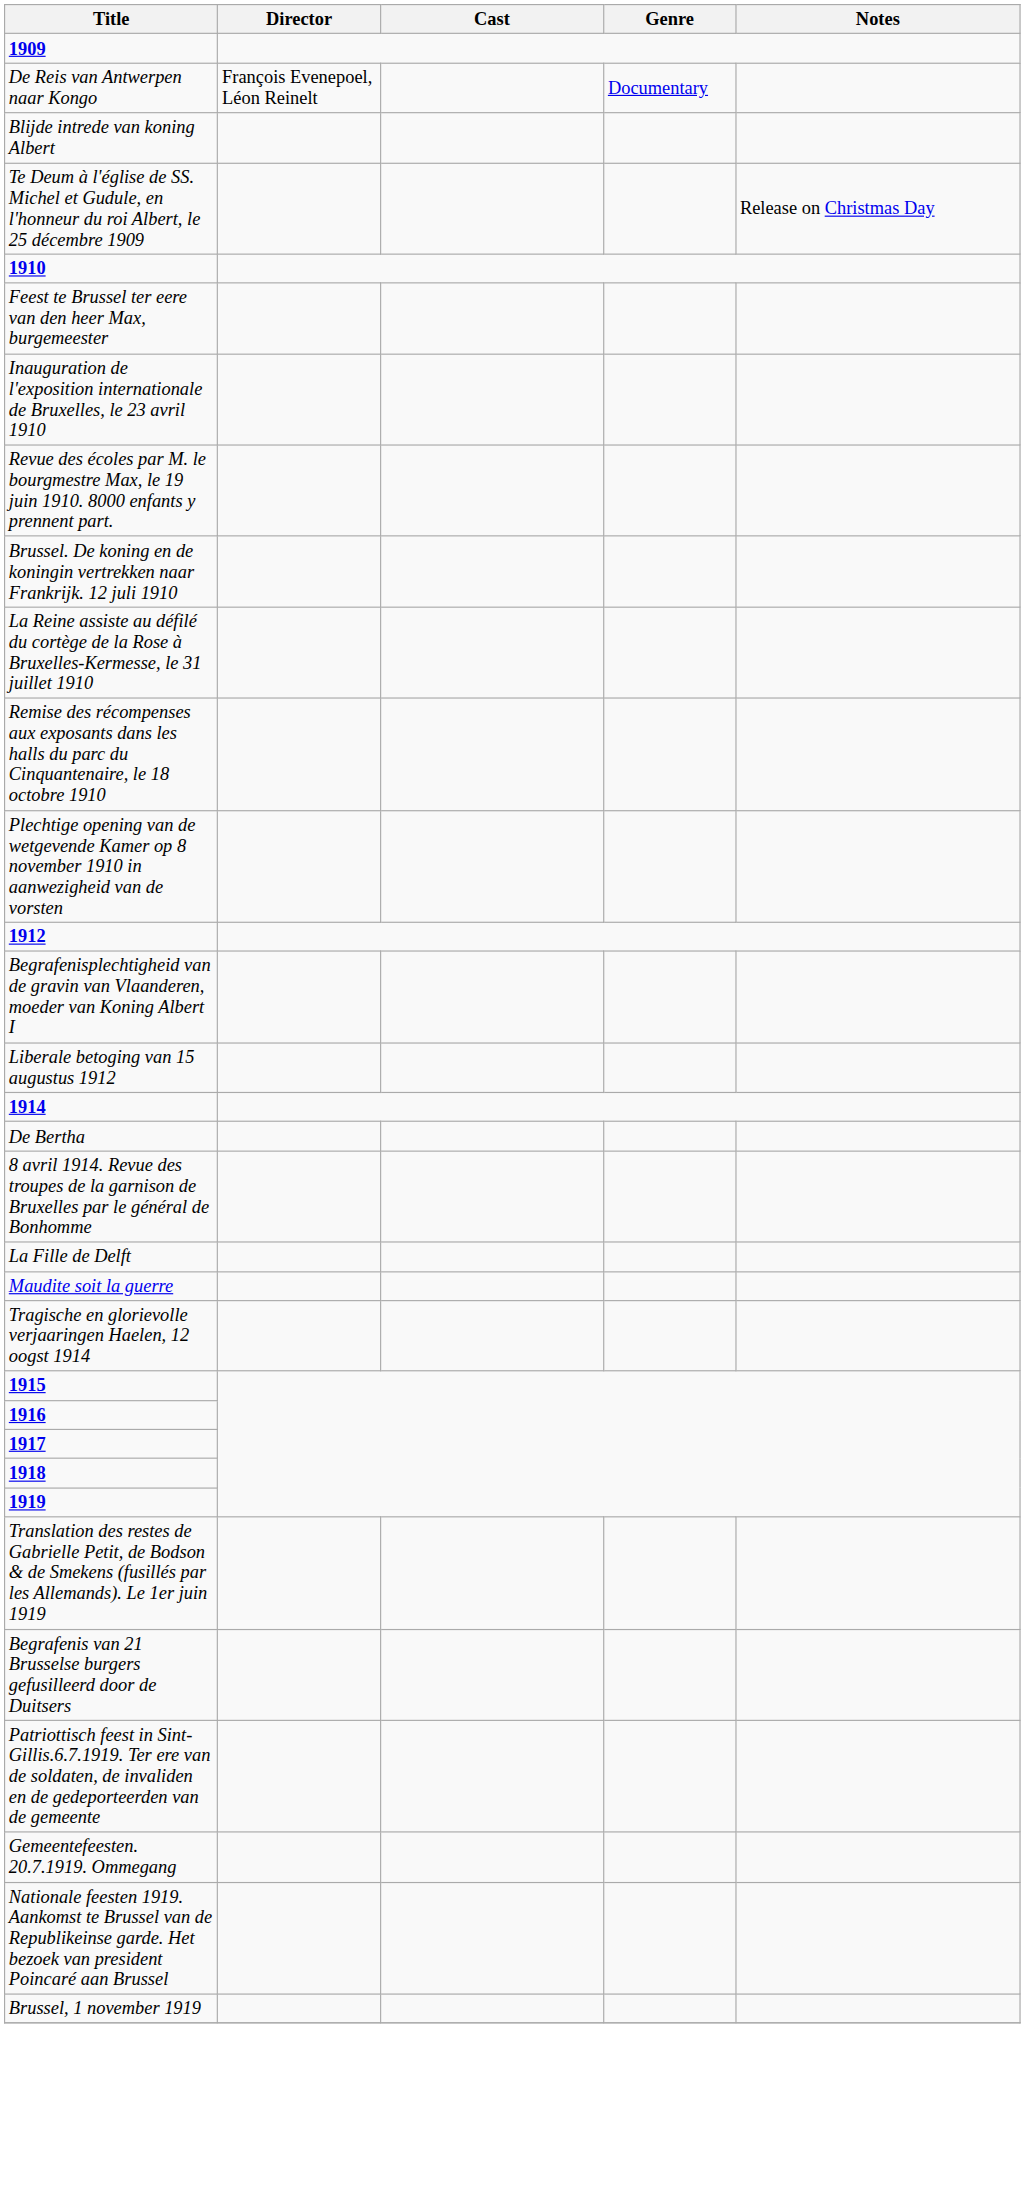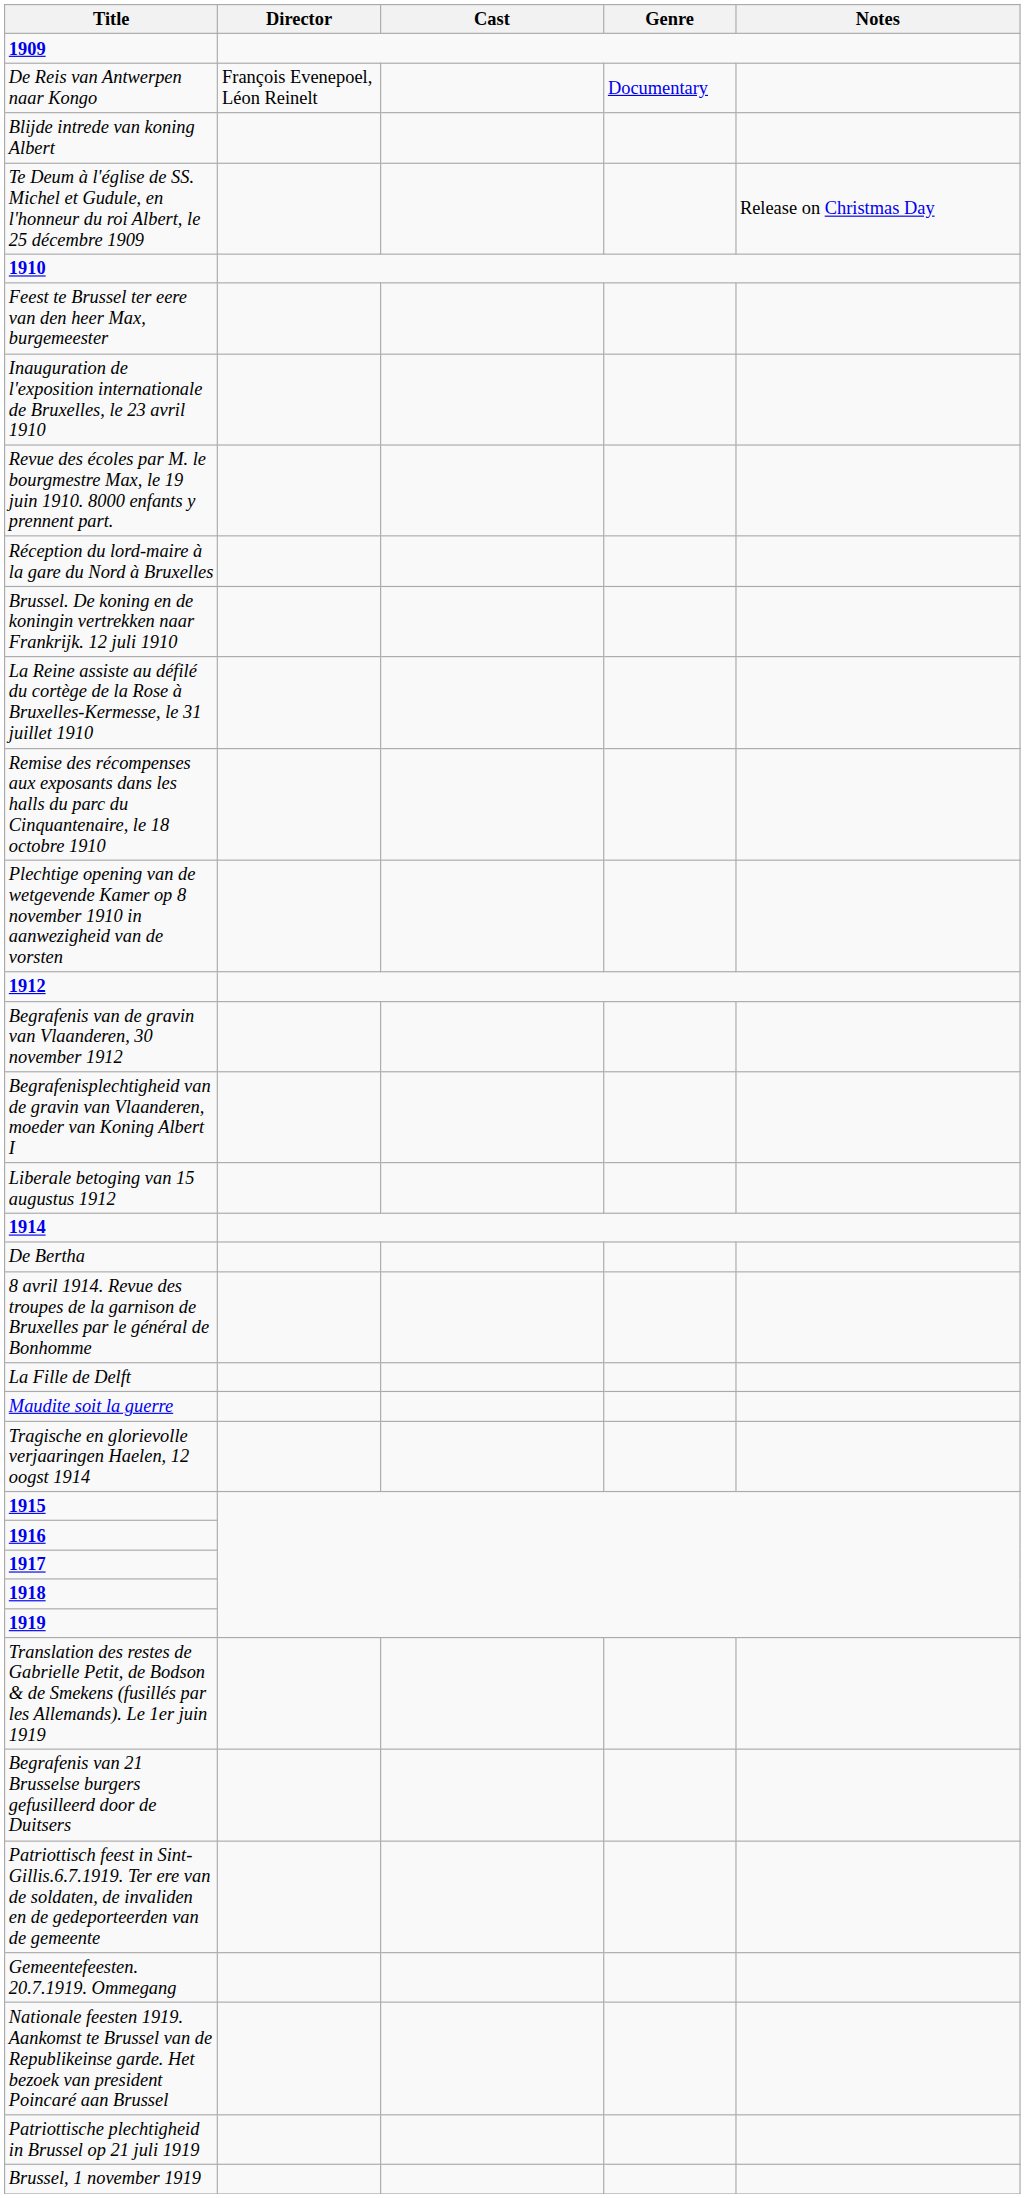+ row: Réception du lord-maire à la gare du Nord à Bruxelles
+ row: Begrafenis van de gravin van Vlaanderen, 30 november 1912
+ row: Patriottische plechtigheid in Brussel op 21 juli 1919
